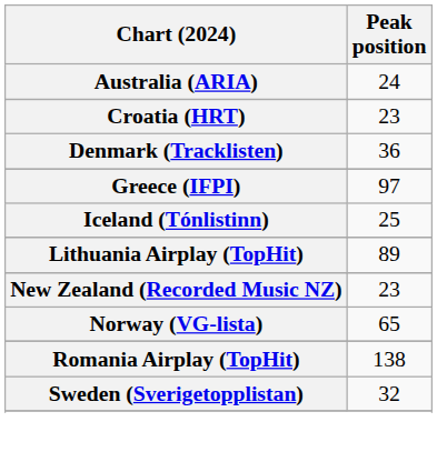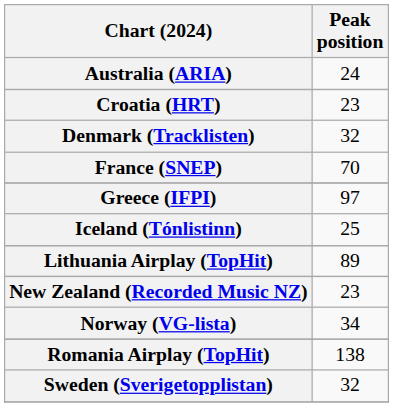Denmark (Tracklisten) | Peak position: 36 -> 32
+ row: France (SNEP) | 70
Norway (VG-lista) | Peak position: 65 -> 34
